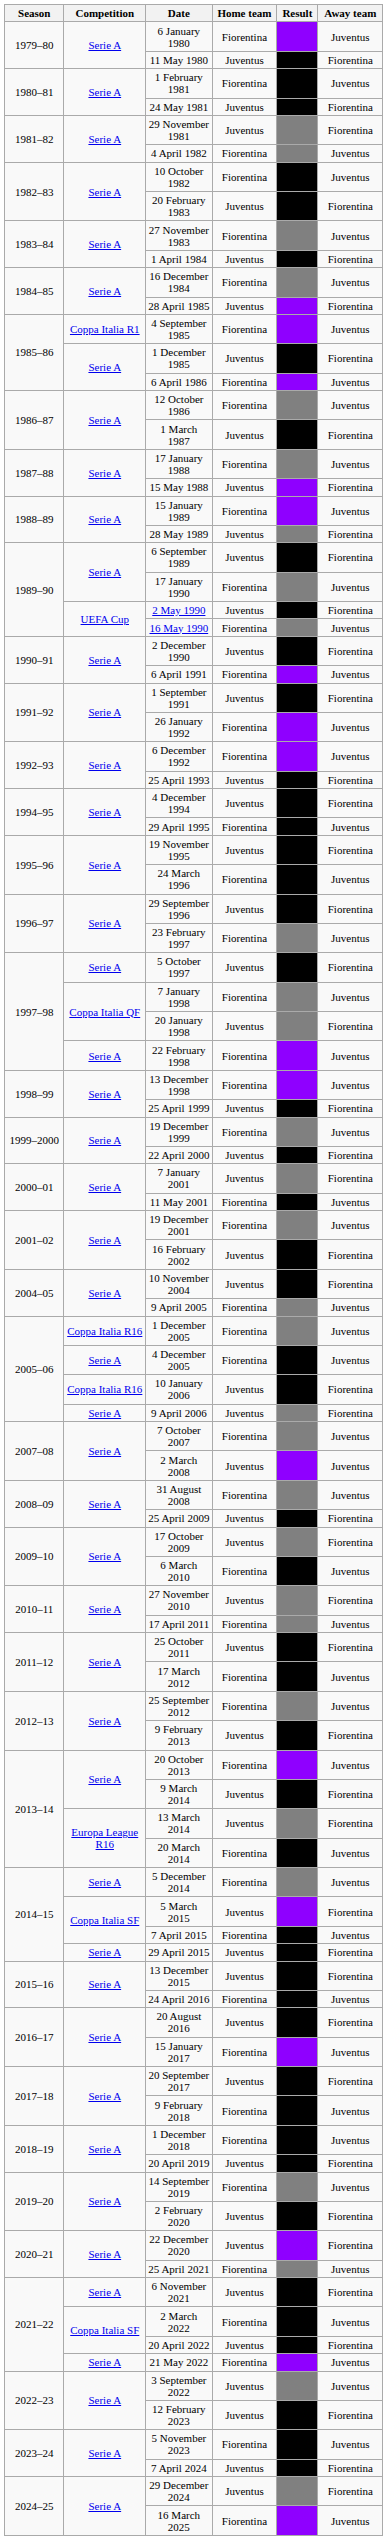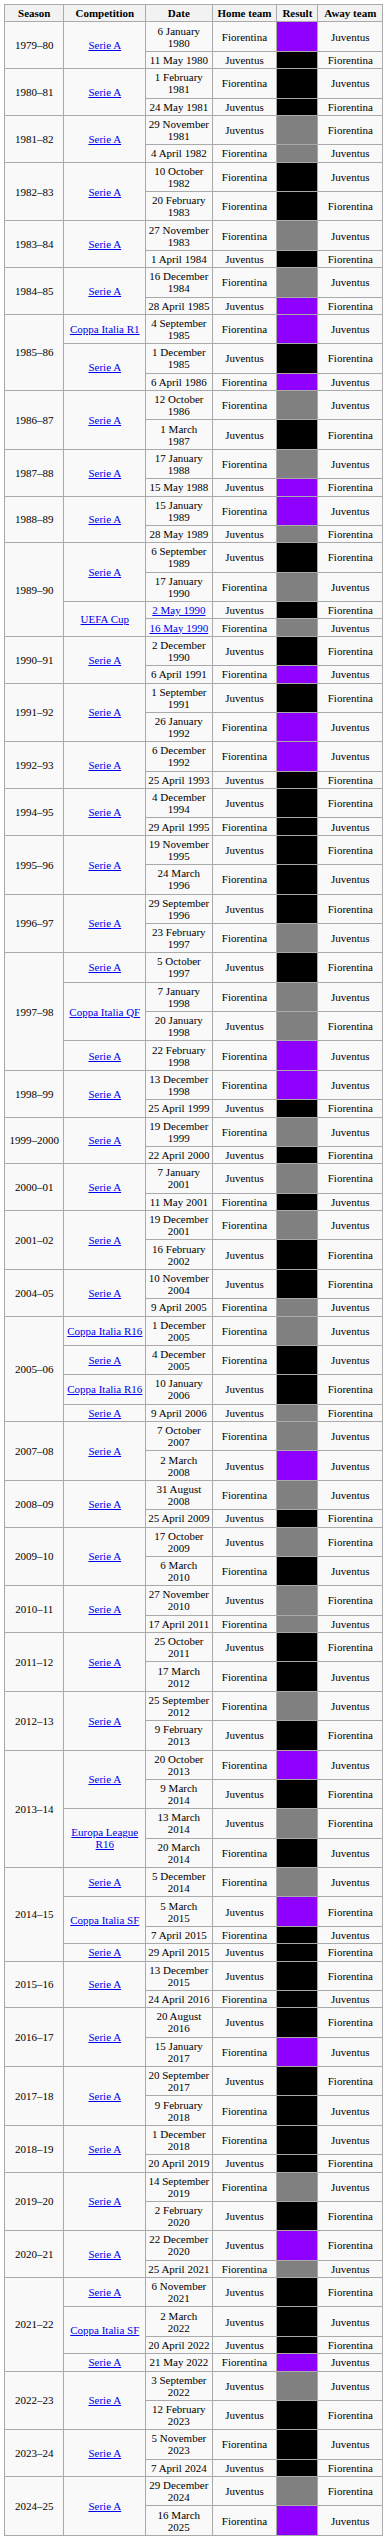20 February 1983 | Home team: Juventus -> Fiorentina
2 March 2022 | Home team: Fiorentina -> Juventus
